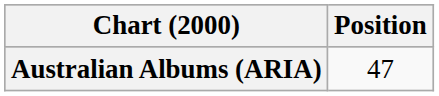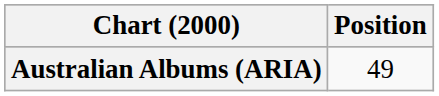Australian Albums (ARIA) | Position: 47 -> 49
